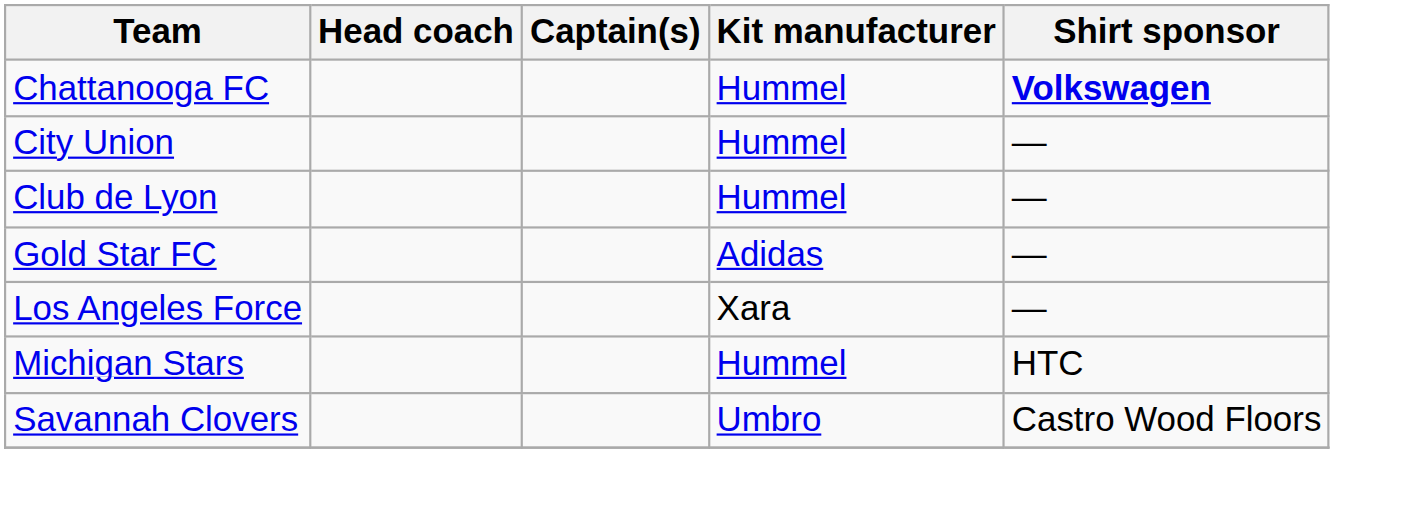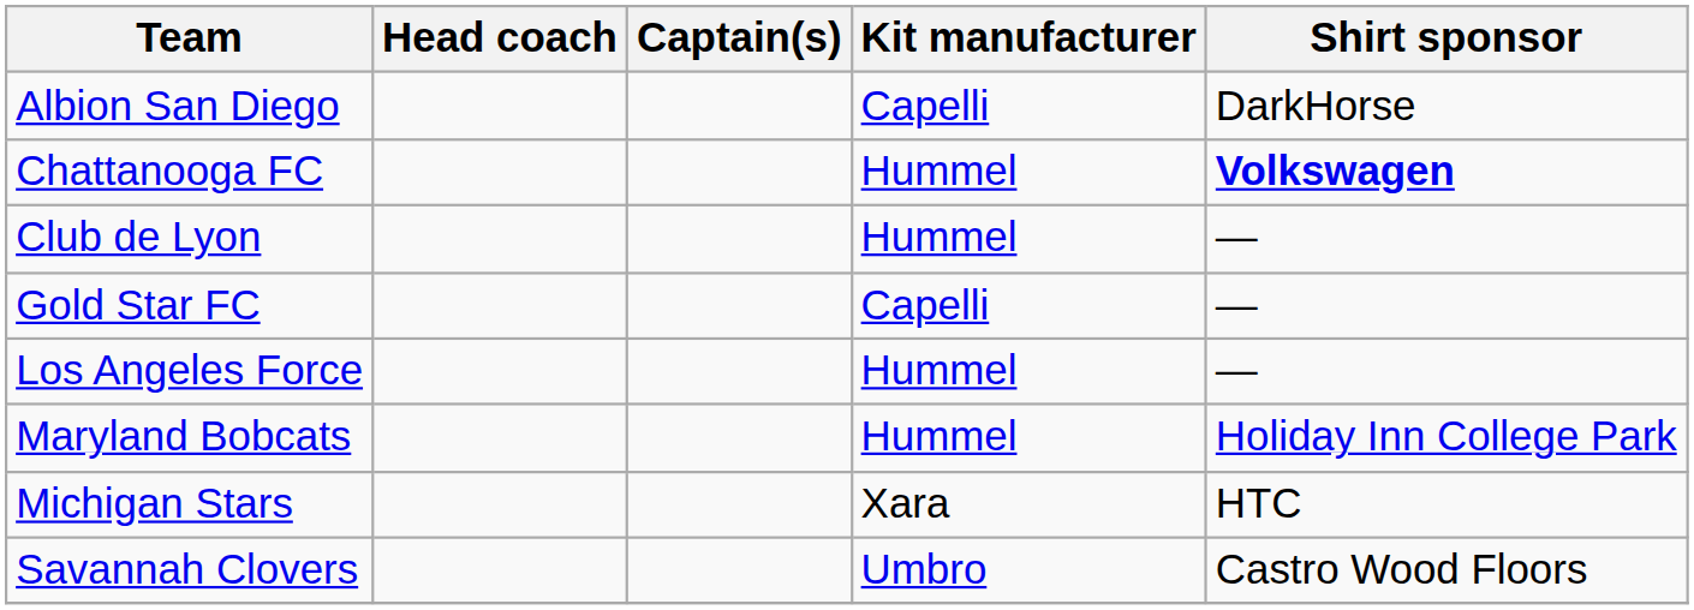+ row: Albion San Diego | Capelli | DarkHorse
- row: City Union | Hummel | —
Gold Star FC | Kit manufacturer: Adidas -> Capelli
Los Angeles Force | Kit manufacturer: Xara -> Hummel
+ row: Maryland Bobcats | Hummel | Holiday Inn College Park
Michigan Stars | Kit manufacturer: Hummel -> Xara
